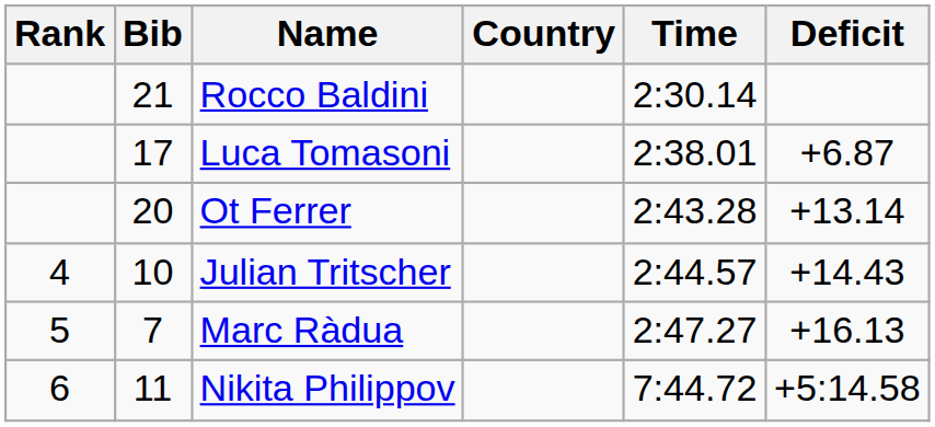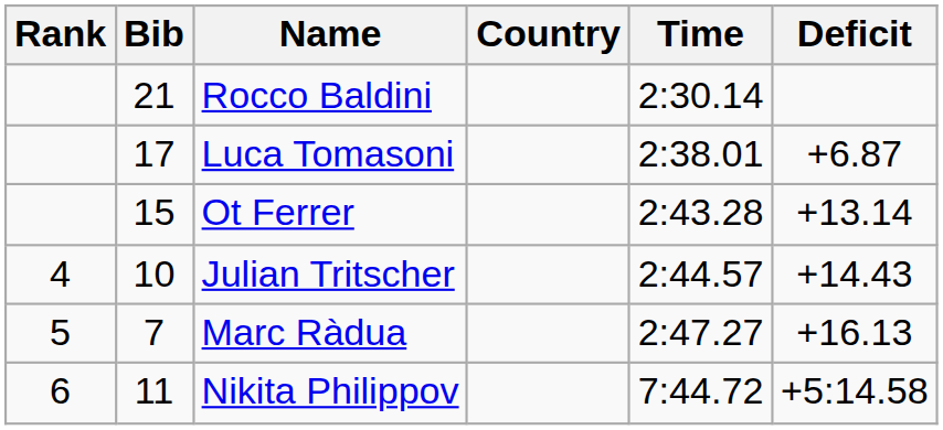Ot Ferrer | Bib: 20 -> 15
